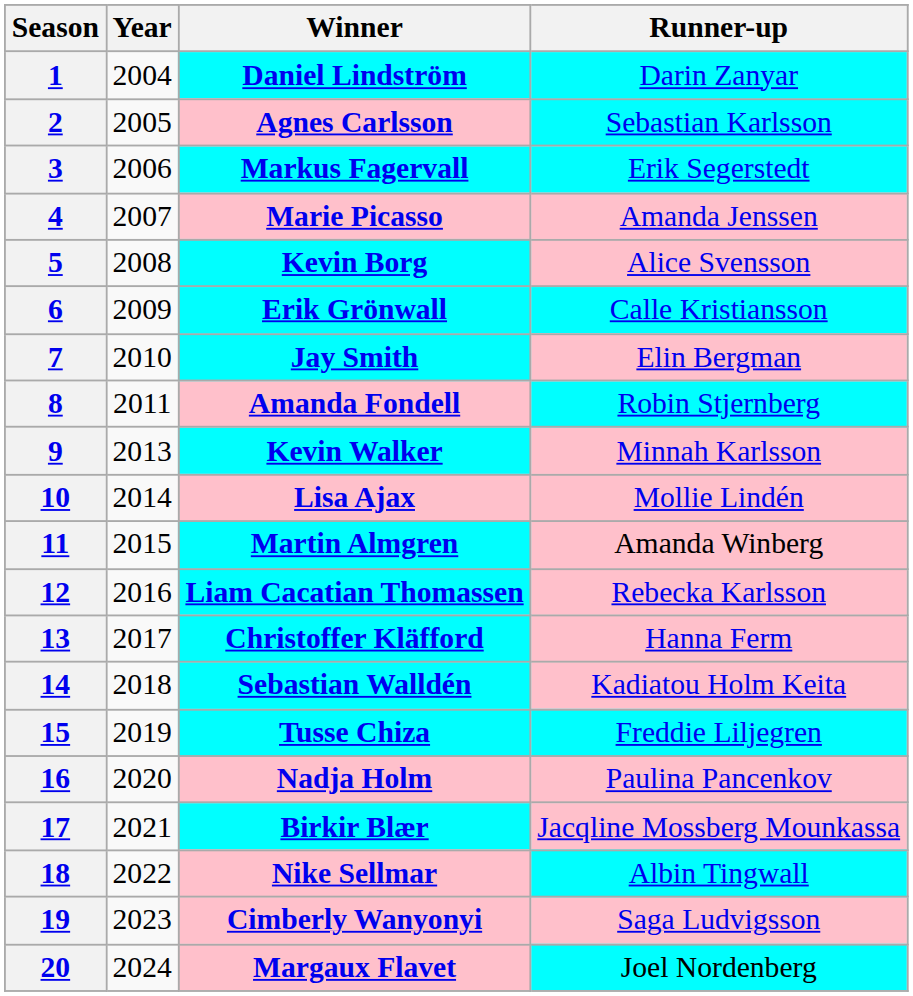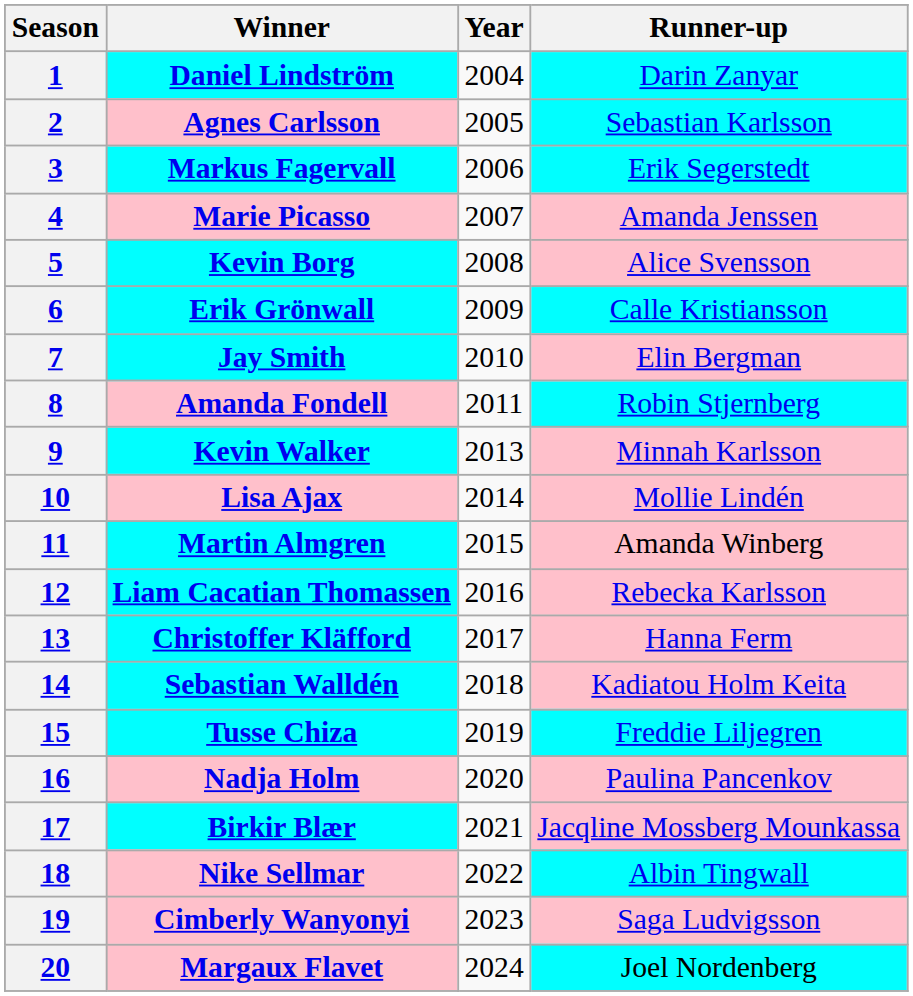columns swapped: Year <-> Winner
